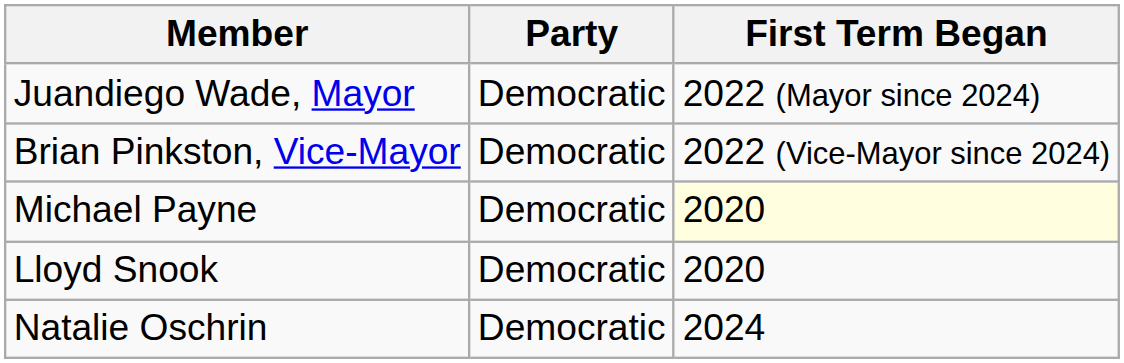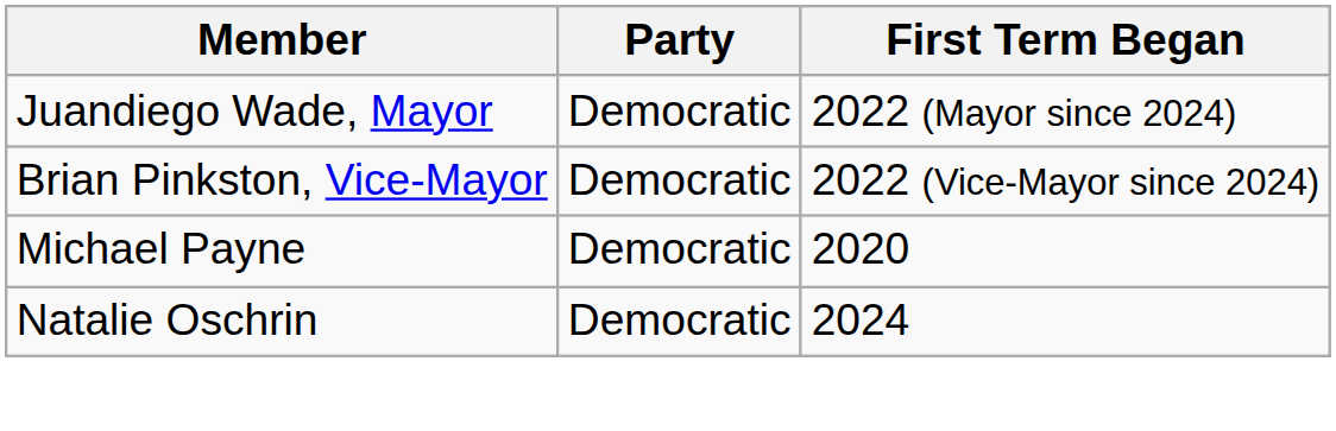Michael Payne | First Term Began: lightyellow background -> no background
- row: Lloyd Snook | Democratic | 2020
